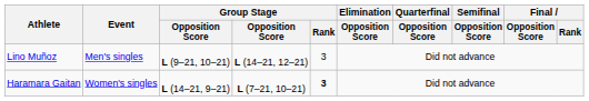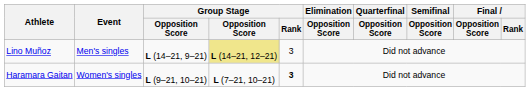Lino Muñoz | column 3: L (9–21, 10–21) -> L (14–21, 9–21)
Lino Muñoz | column 4: no background -> khaki background
Haramara Gaitan | column 3: L (14–21, 9–21) -> L (9–21, 10–21)
